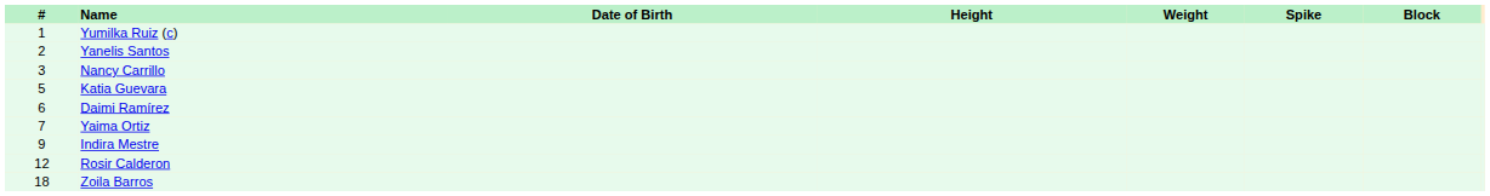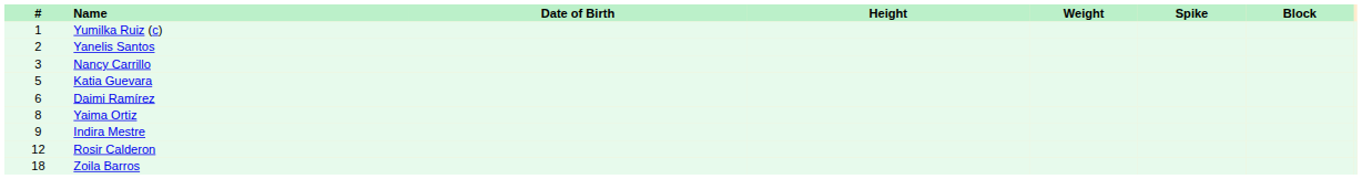Yaima Ortiz | #: 7 -> 8
